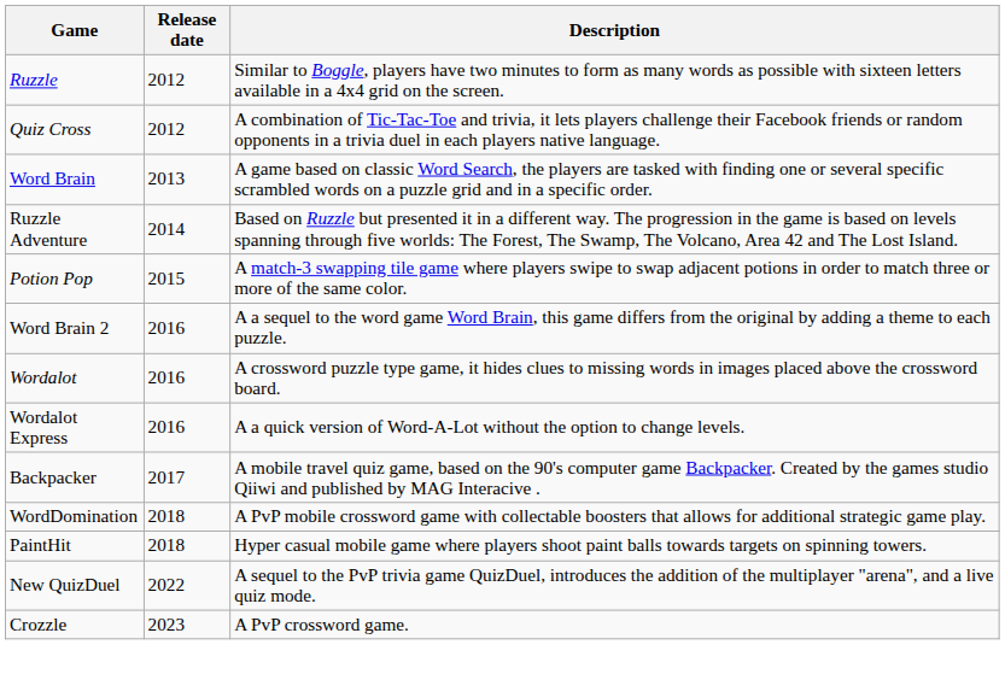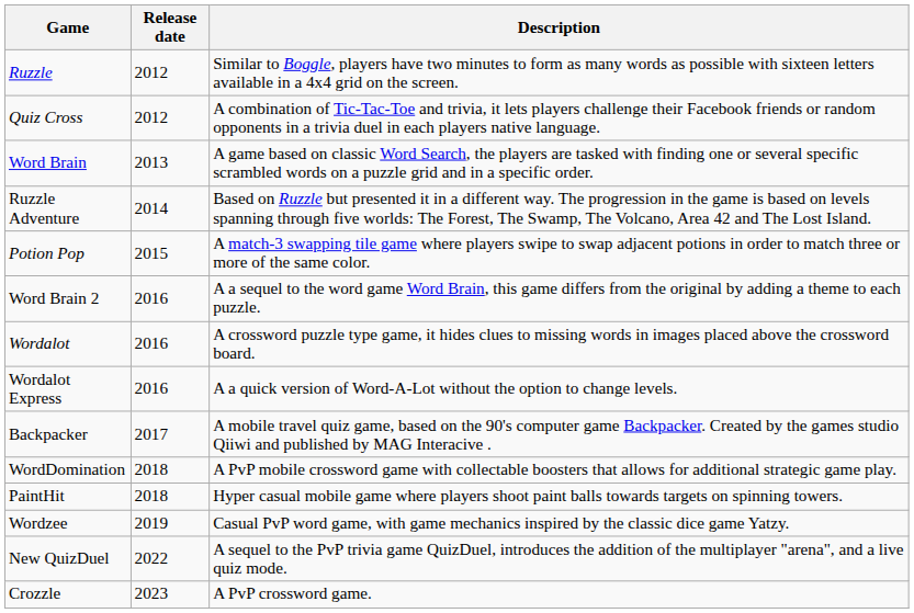+ row: Wordzee | 2019 | Casual PvP word game, with game mechanics inspired by the classic dice game Yatzy.
